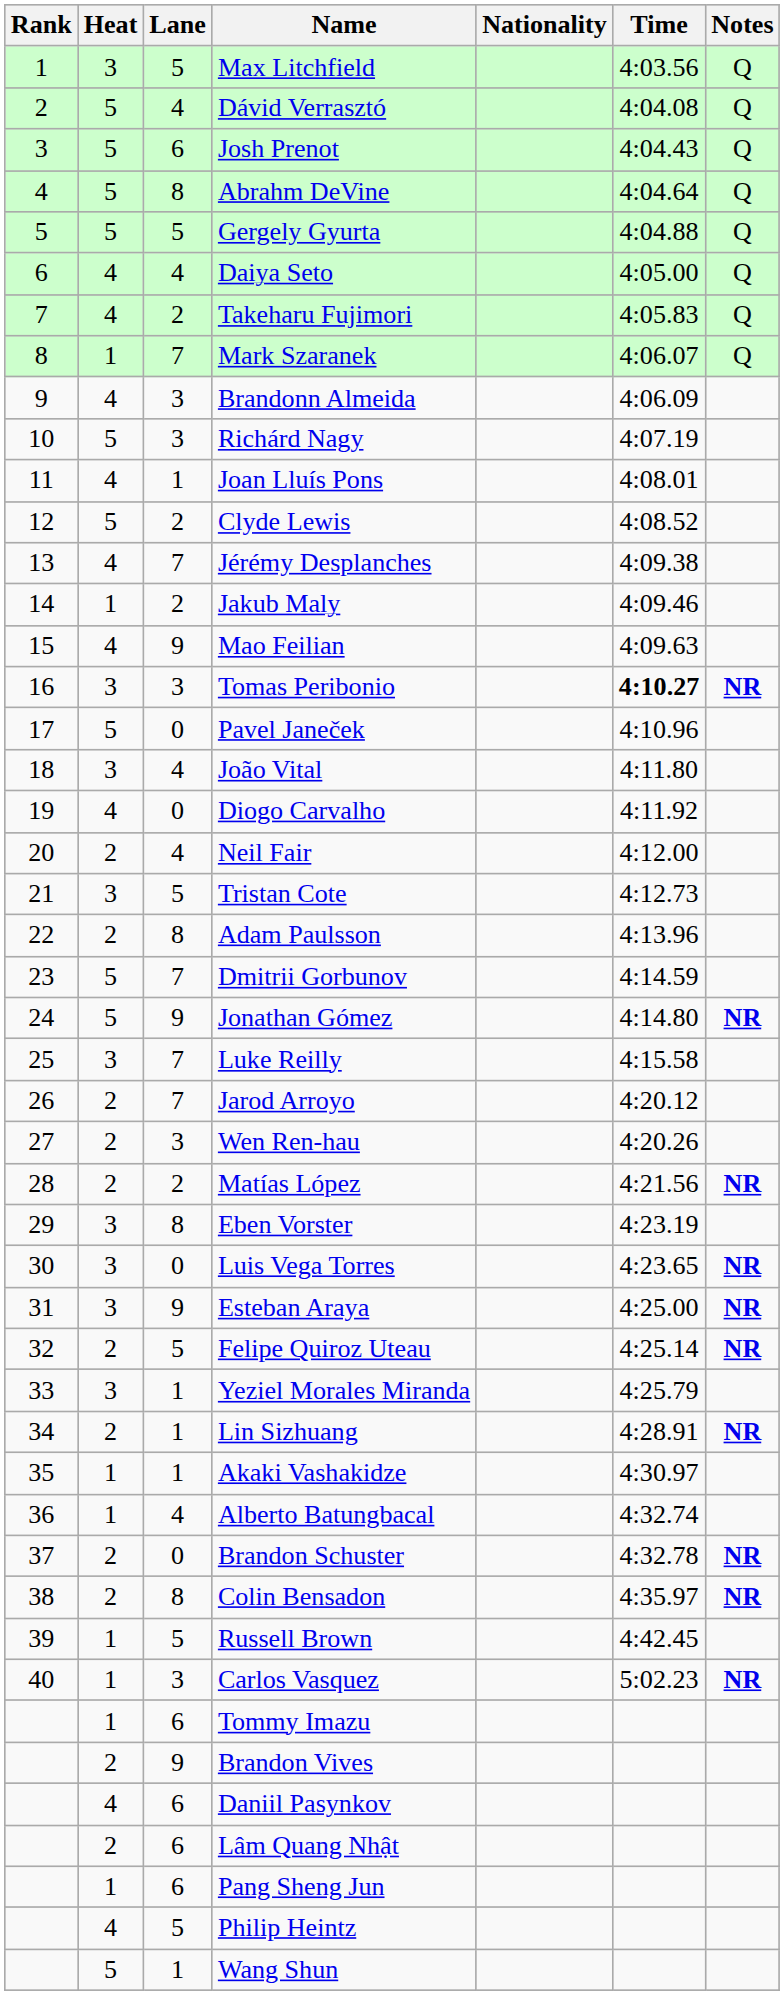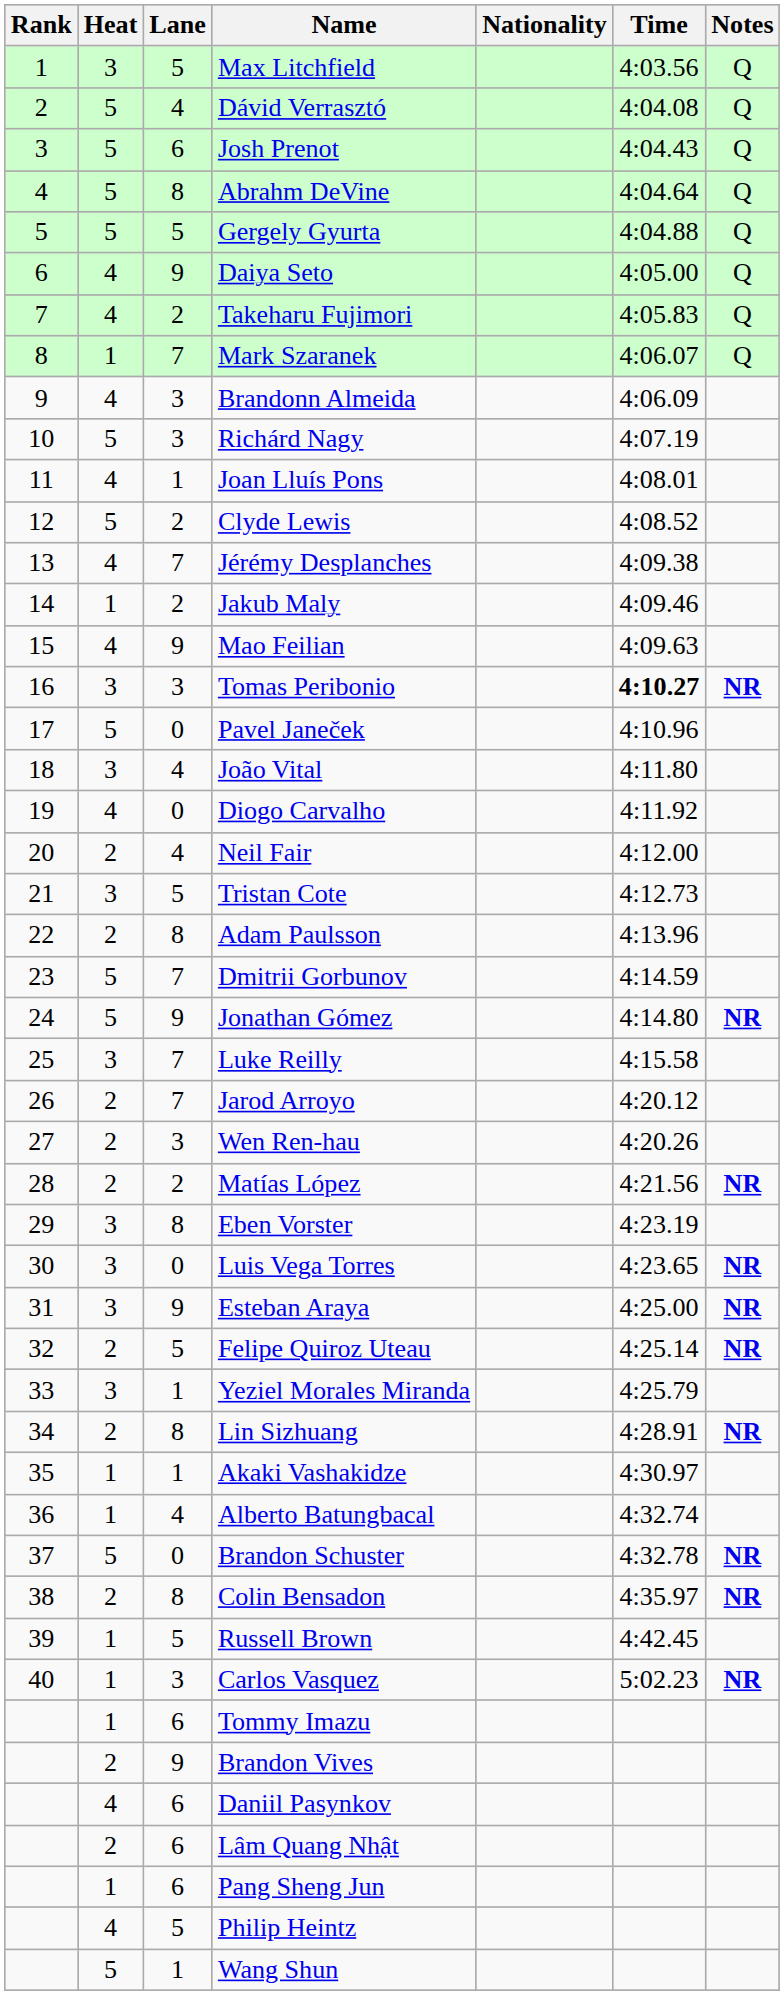Daiya Seto | Lane: 4 -> 9
Lin Sizhuang | Lane: 1 -> 8
Brandon Schuster | Heat: 2 -> 5
